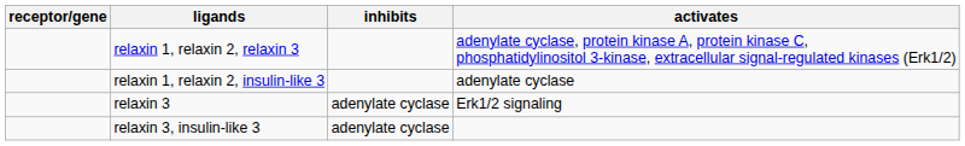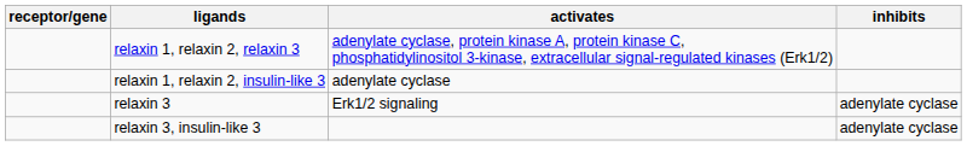columns swapped: activates <-> inhibits
